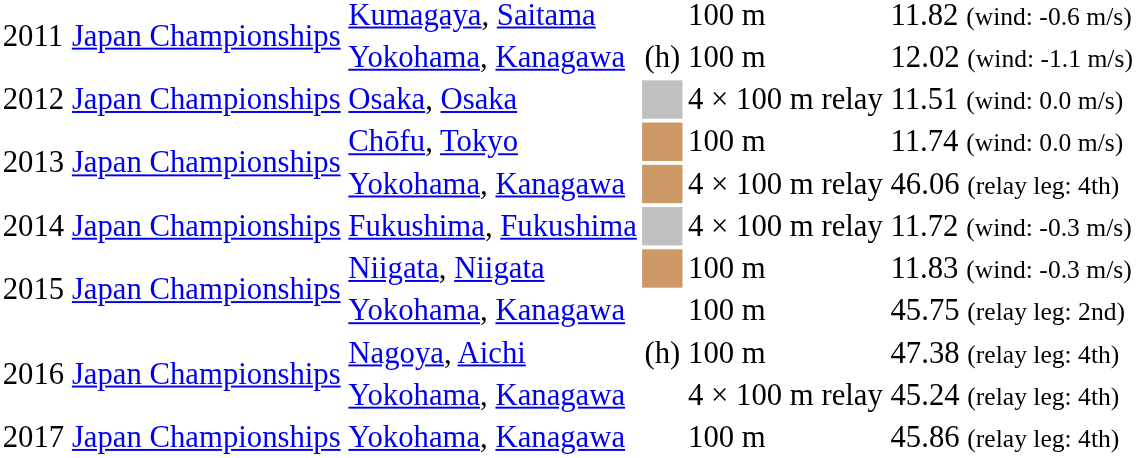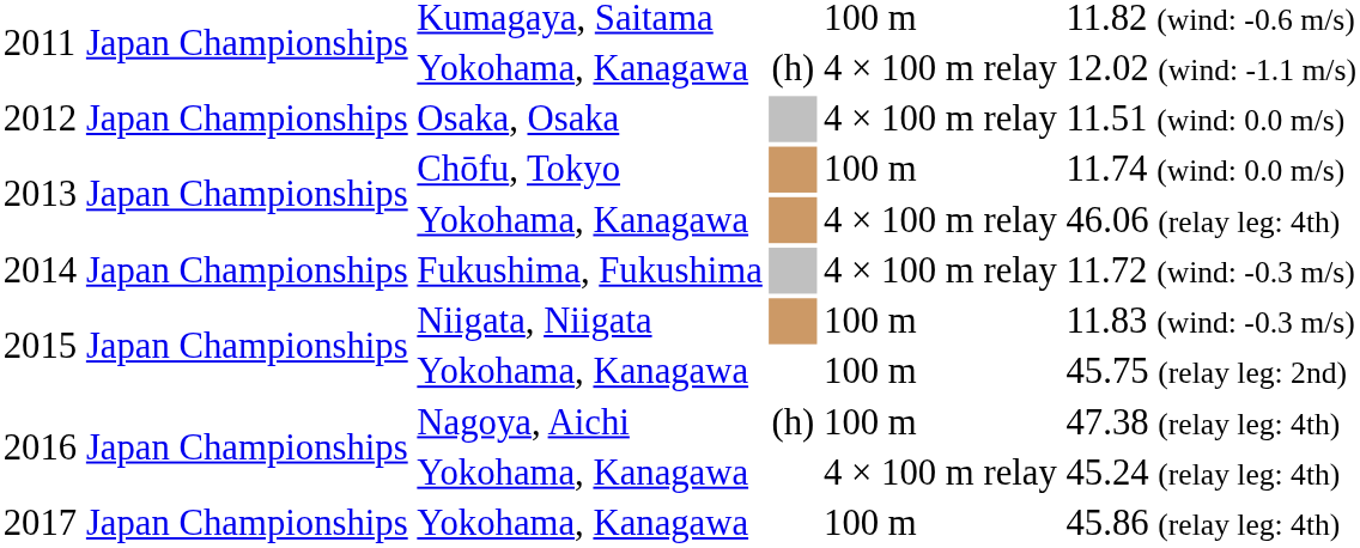2011 / Yokohama, Kanagawa | column 5: 100 m -> 4 × 100 m relay
